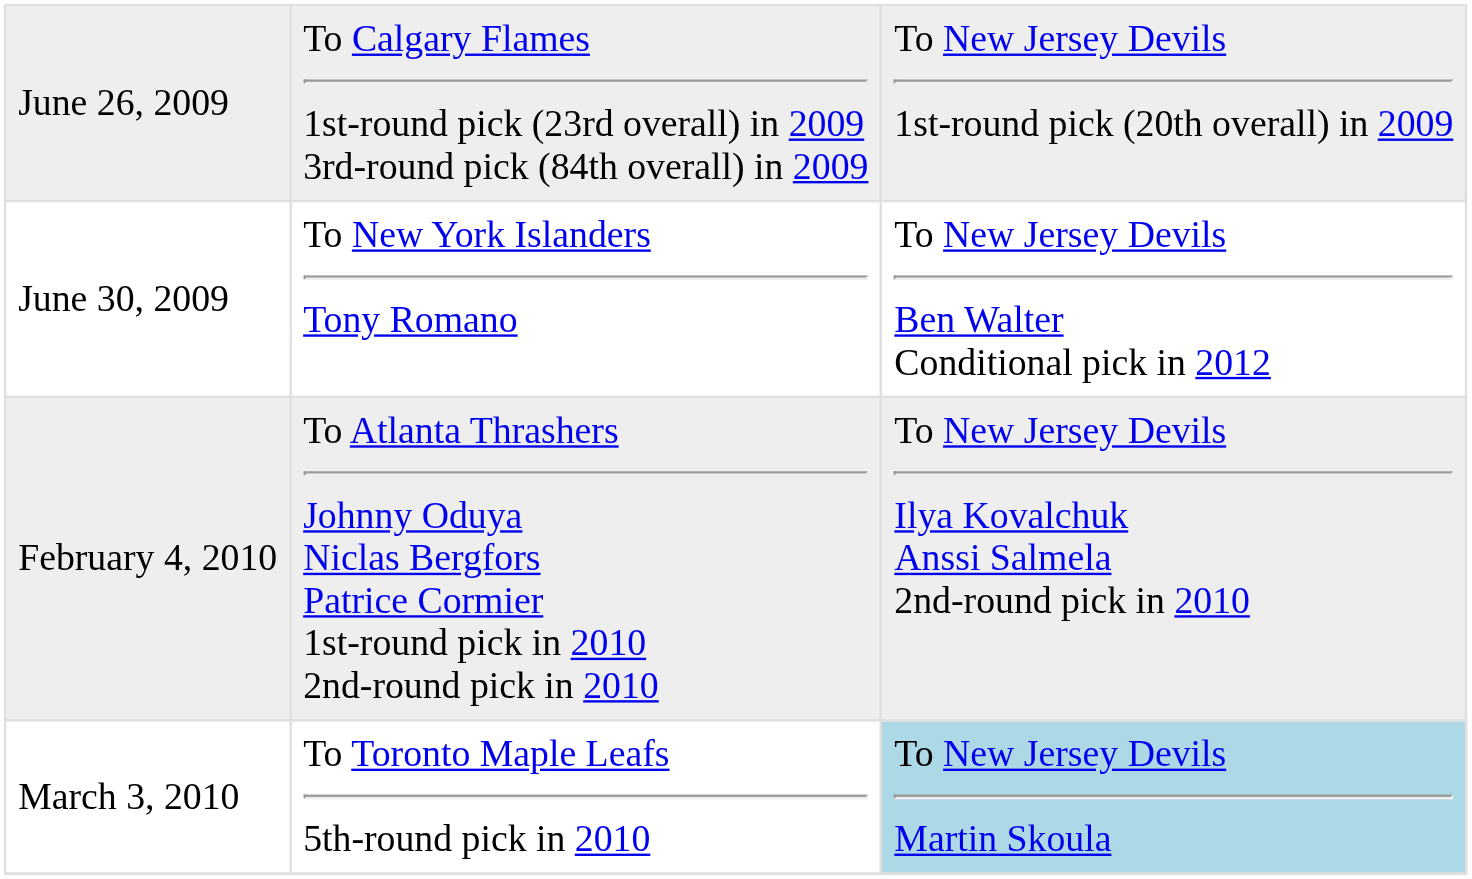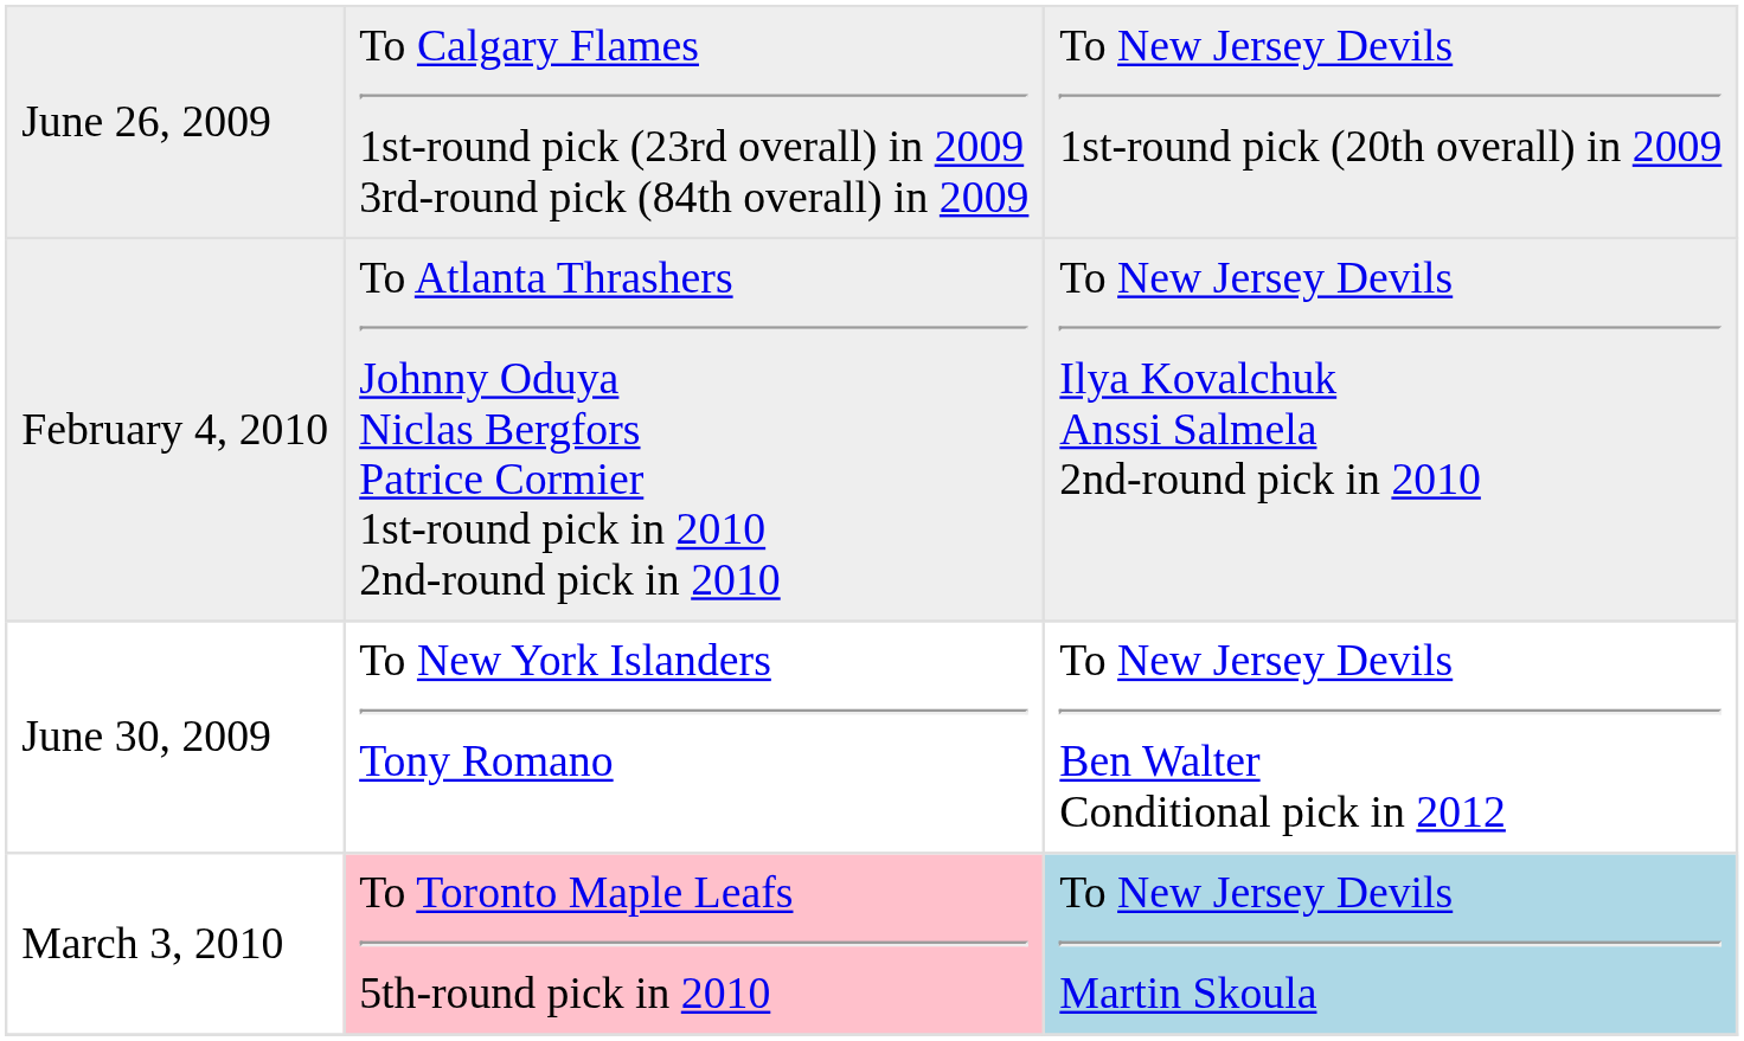rows swapped: June 30, 2009 <-> February 4, 2010
March 3, 2010 | column 2: no background -> pink background
